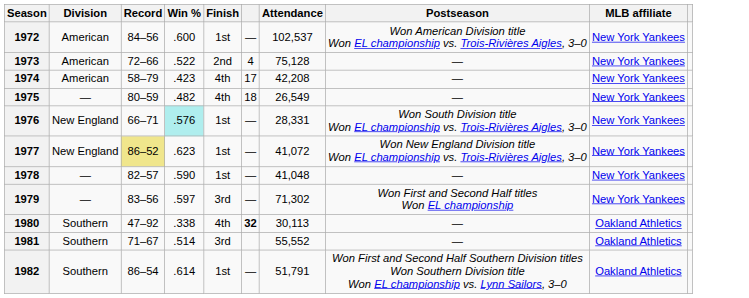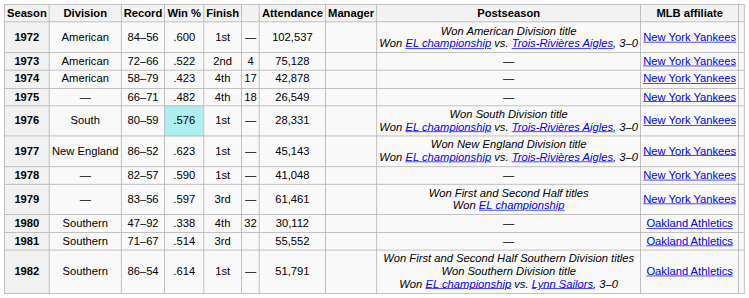+ column: Manager
1974 | Attendance: 42,208 -> 42,878
1975 | Record: 80–59 -> 66–71
1976 | Division: New England -> South
1976 | Record: 66–71 -> 80–59
1977 | Record: khaki background -> no background
1977 | Attendance: 41,072 -> 45,143
1979 | Attendance: 71,302 -> 61,461
1980 | column 6: bold -> normal
1980 | Attendance: 30,113 -> 30,112
